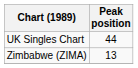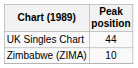Zimbabwe (ZIMA) | Peak position: 13 -> 10
